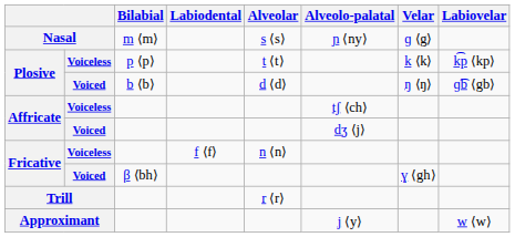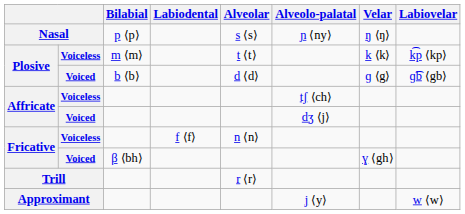Nasal | Bilabial: m ⟨m⟩ -> p ⟨p⟩
Nasal | Velar: ɡ ⟨g⟩ -> ŋ ⟨ŋ⟩
Plosive / Voiceless | Bilabial: p ⟨p⟩ -> m ⟨m⟩
Plosive / Voiced | Velar: ŋ ⟨ŋ⟩ -> ɡ ⟨g⟩
